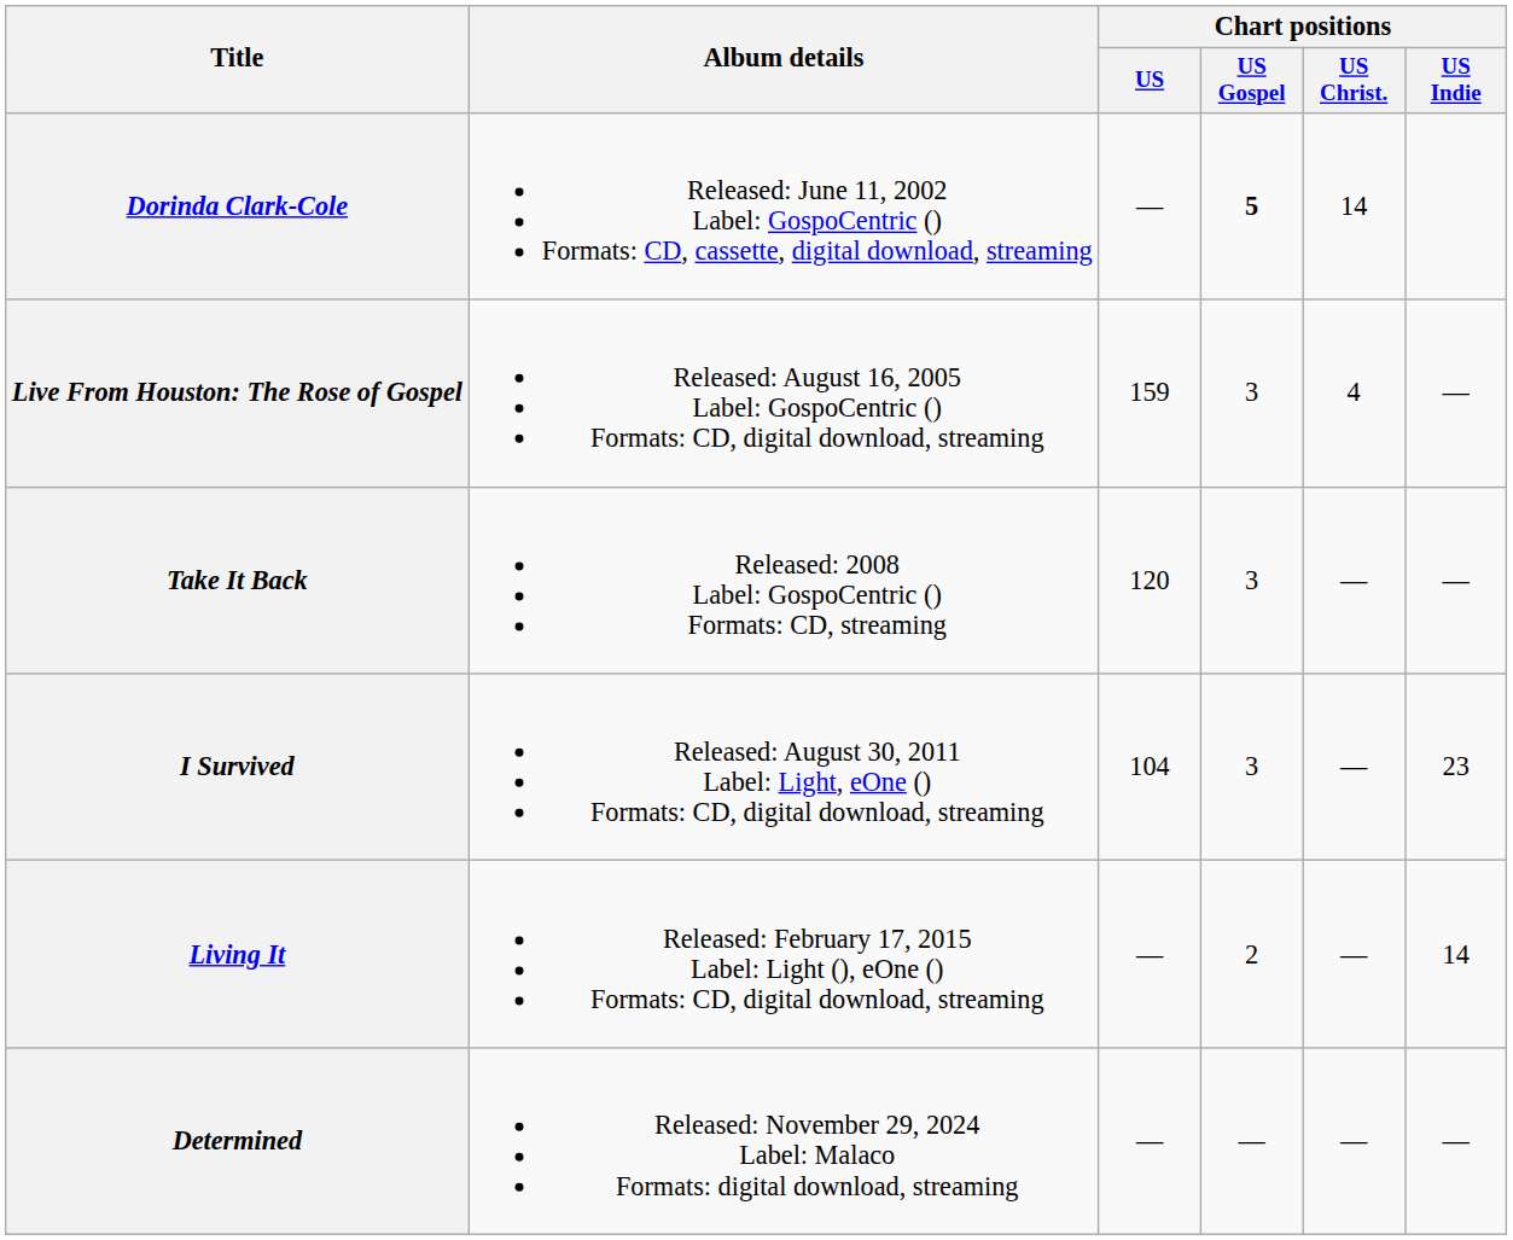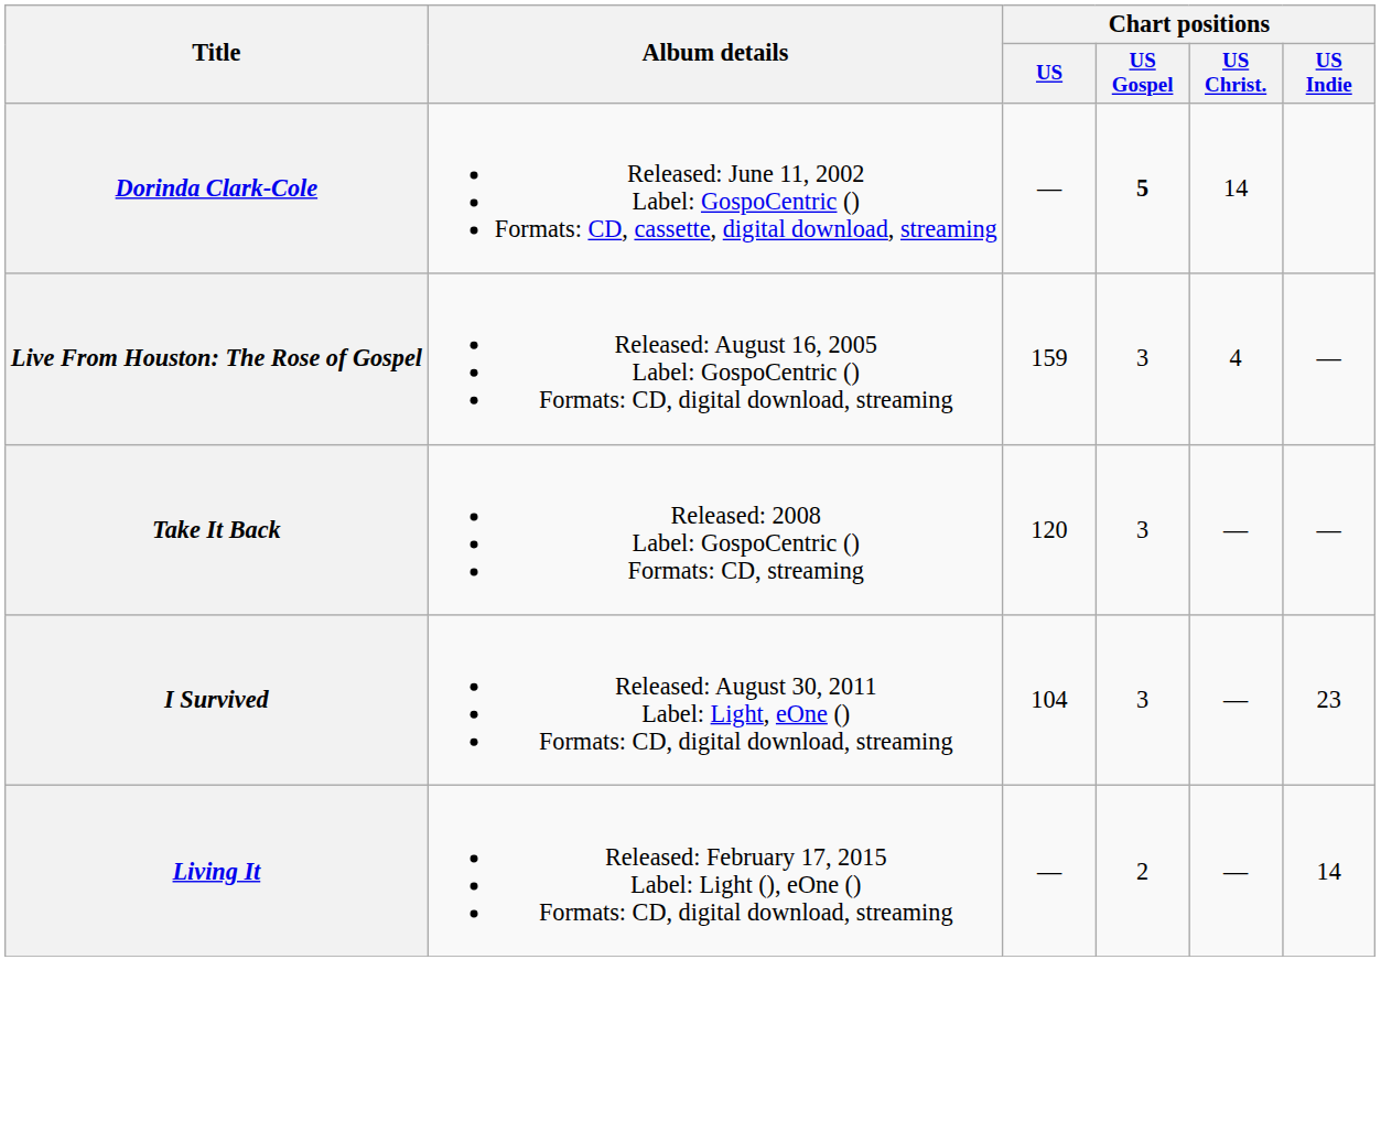- row: Determined | Released: November 29, 2024 Label: Malaco Formats: digital download, streaming | — | — | — | —
